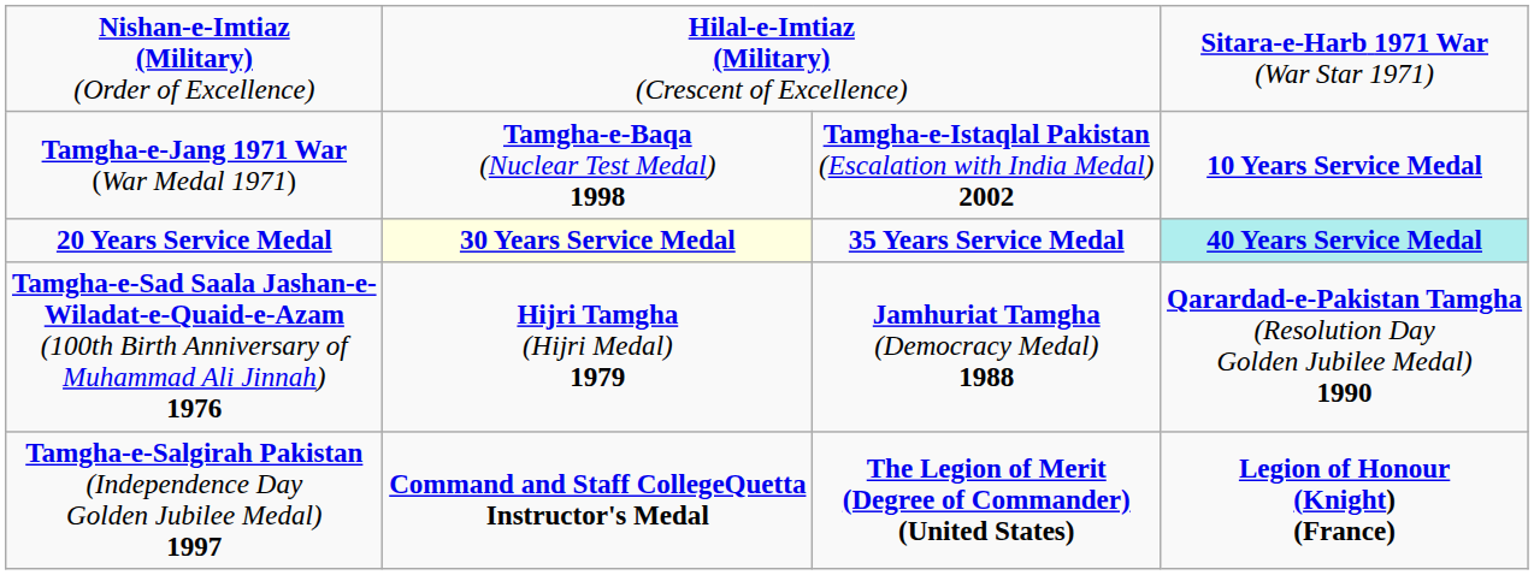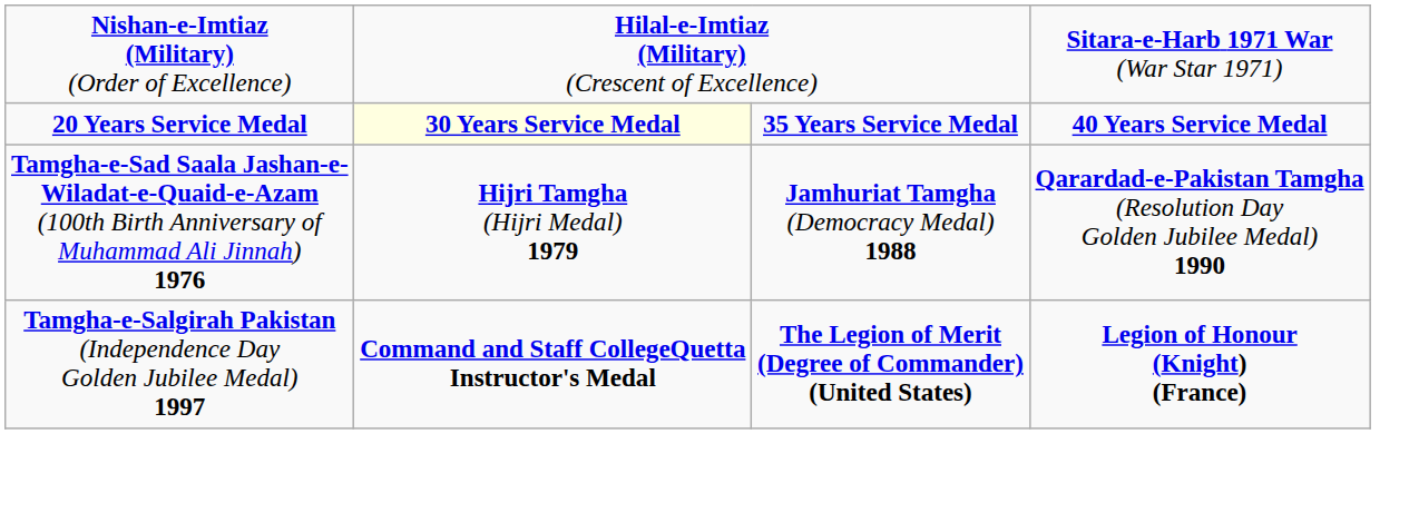- row: Tamgha-e-Jang 1971 War (War Medal 1971) | Tamgha-e-Baqa (Nuclear Test Medal) 1998 | Tamgha-e-Istaqlal Pakistan (Escalation with India Medal) 2002 | 10 Years Service Medal
20 Years Service Medal | column 4: paleturquoise background -> no background
